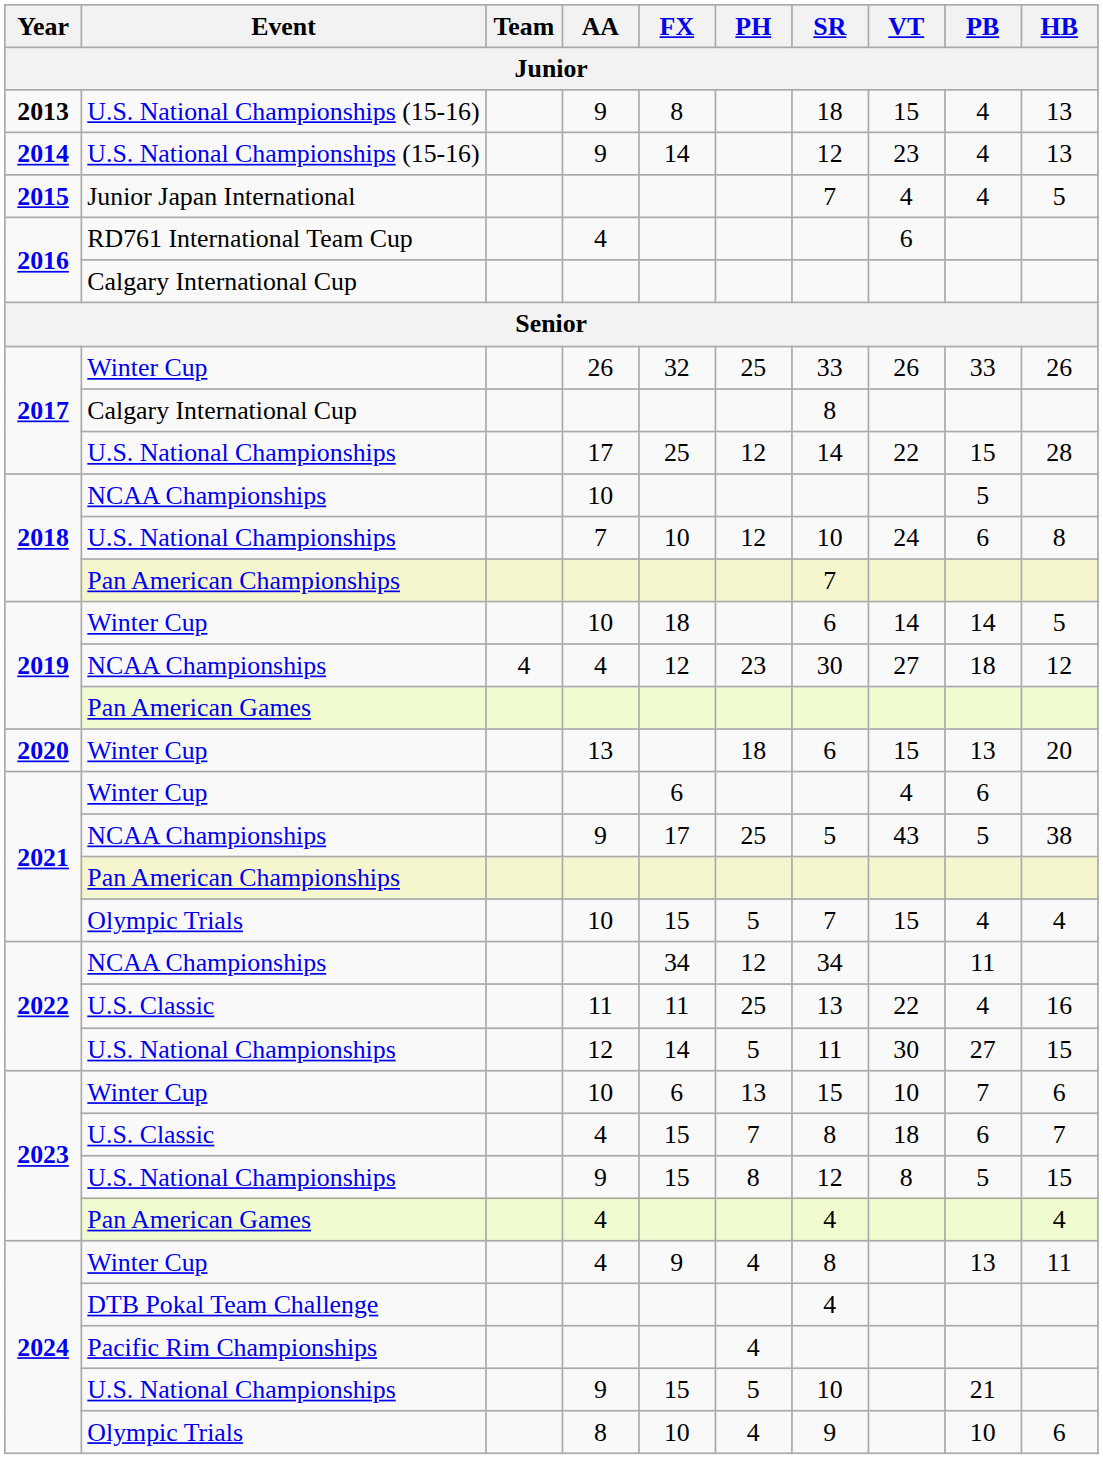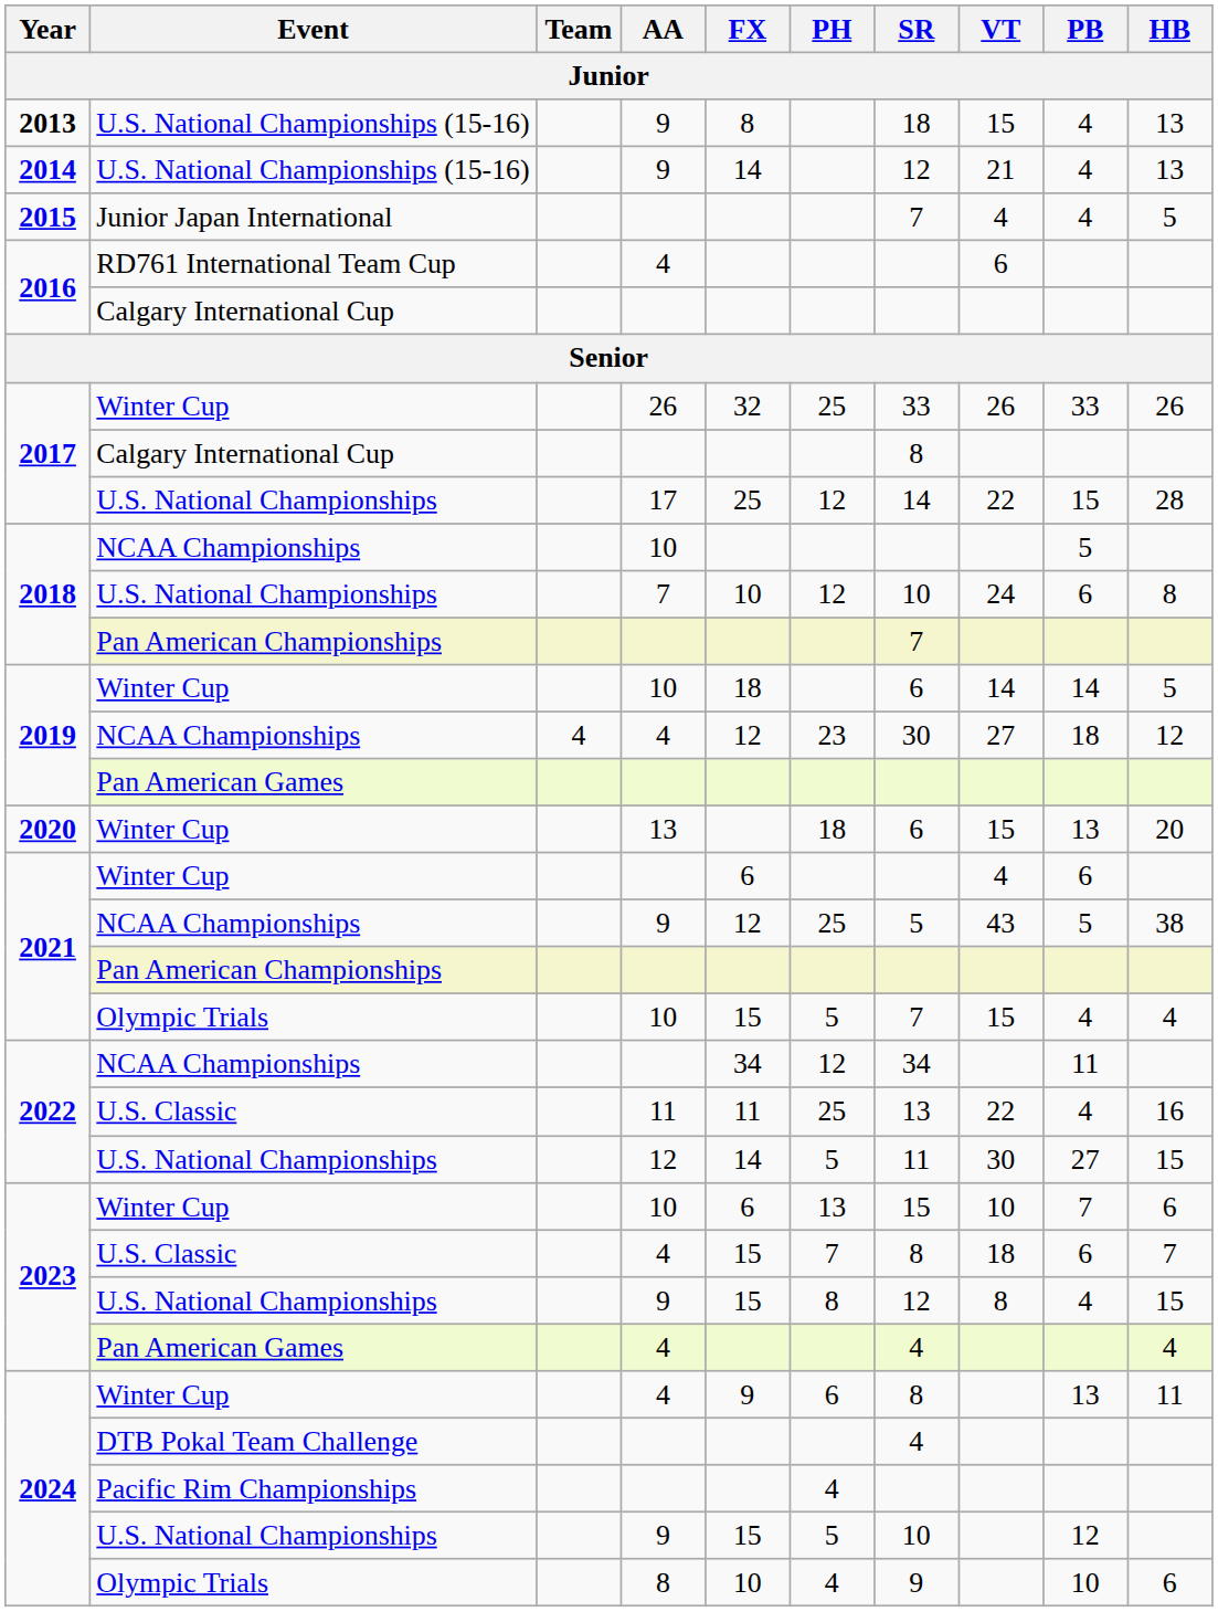2014 / U.S. National Championships (15-16) | VT: 23 -> 21
2021 / NCAA Championships | FX: 17 -> 12
2023 / U.S. National Championships | PB: 5 -> 4
2024 / Winter Cup | PH: 4 -> 6
2024 / U.S. National Championships | PB: 21 -> 12
